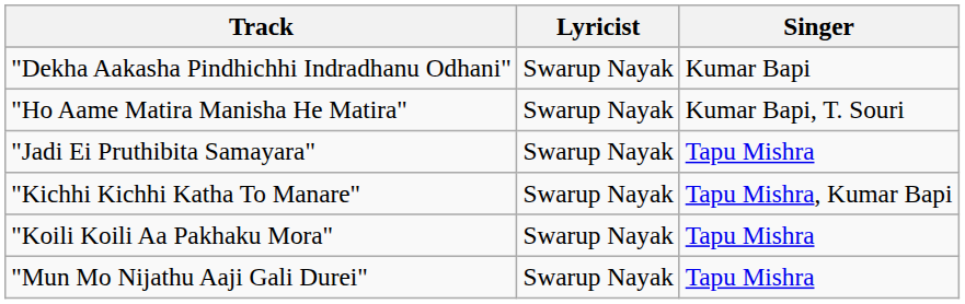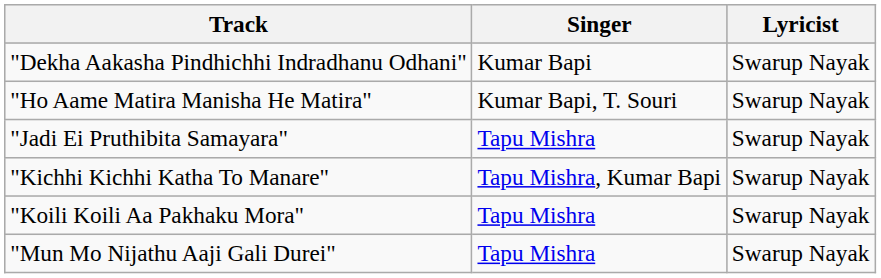columns swapped: Singer <-> Lyricist
